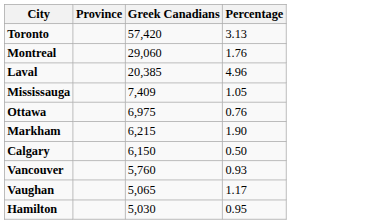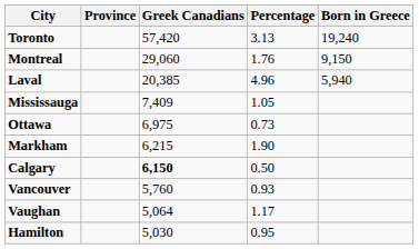+ column: Born in Greece | 19,240 | 9,150 | 5,940
Ottawa | Percentage: 0.76 -> 0.73
Calgary | Greek Canadians: normal -> bold
Vaughan | Greek Canadians: 5,065 -> 5,064
